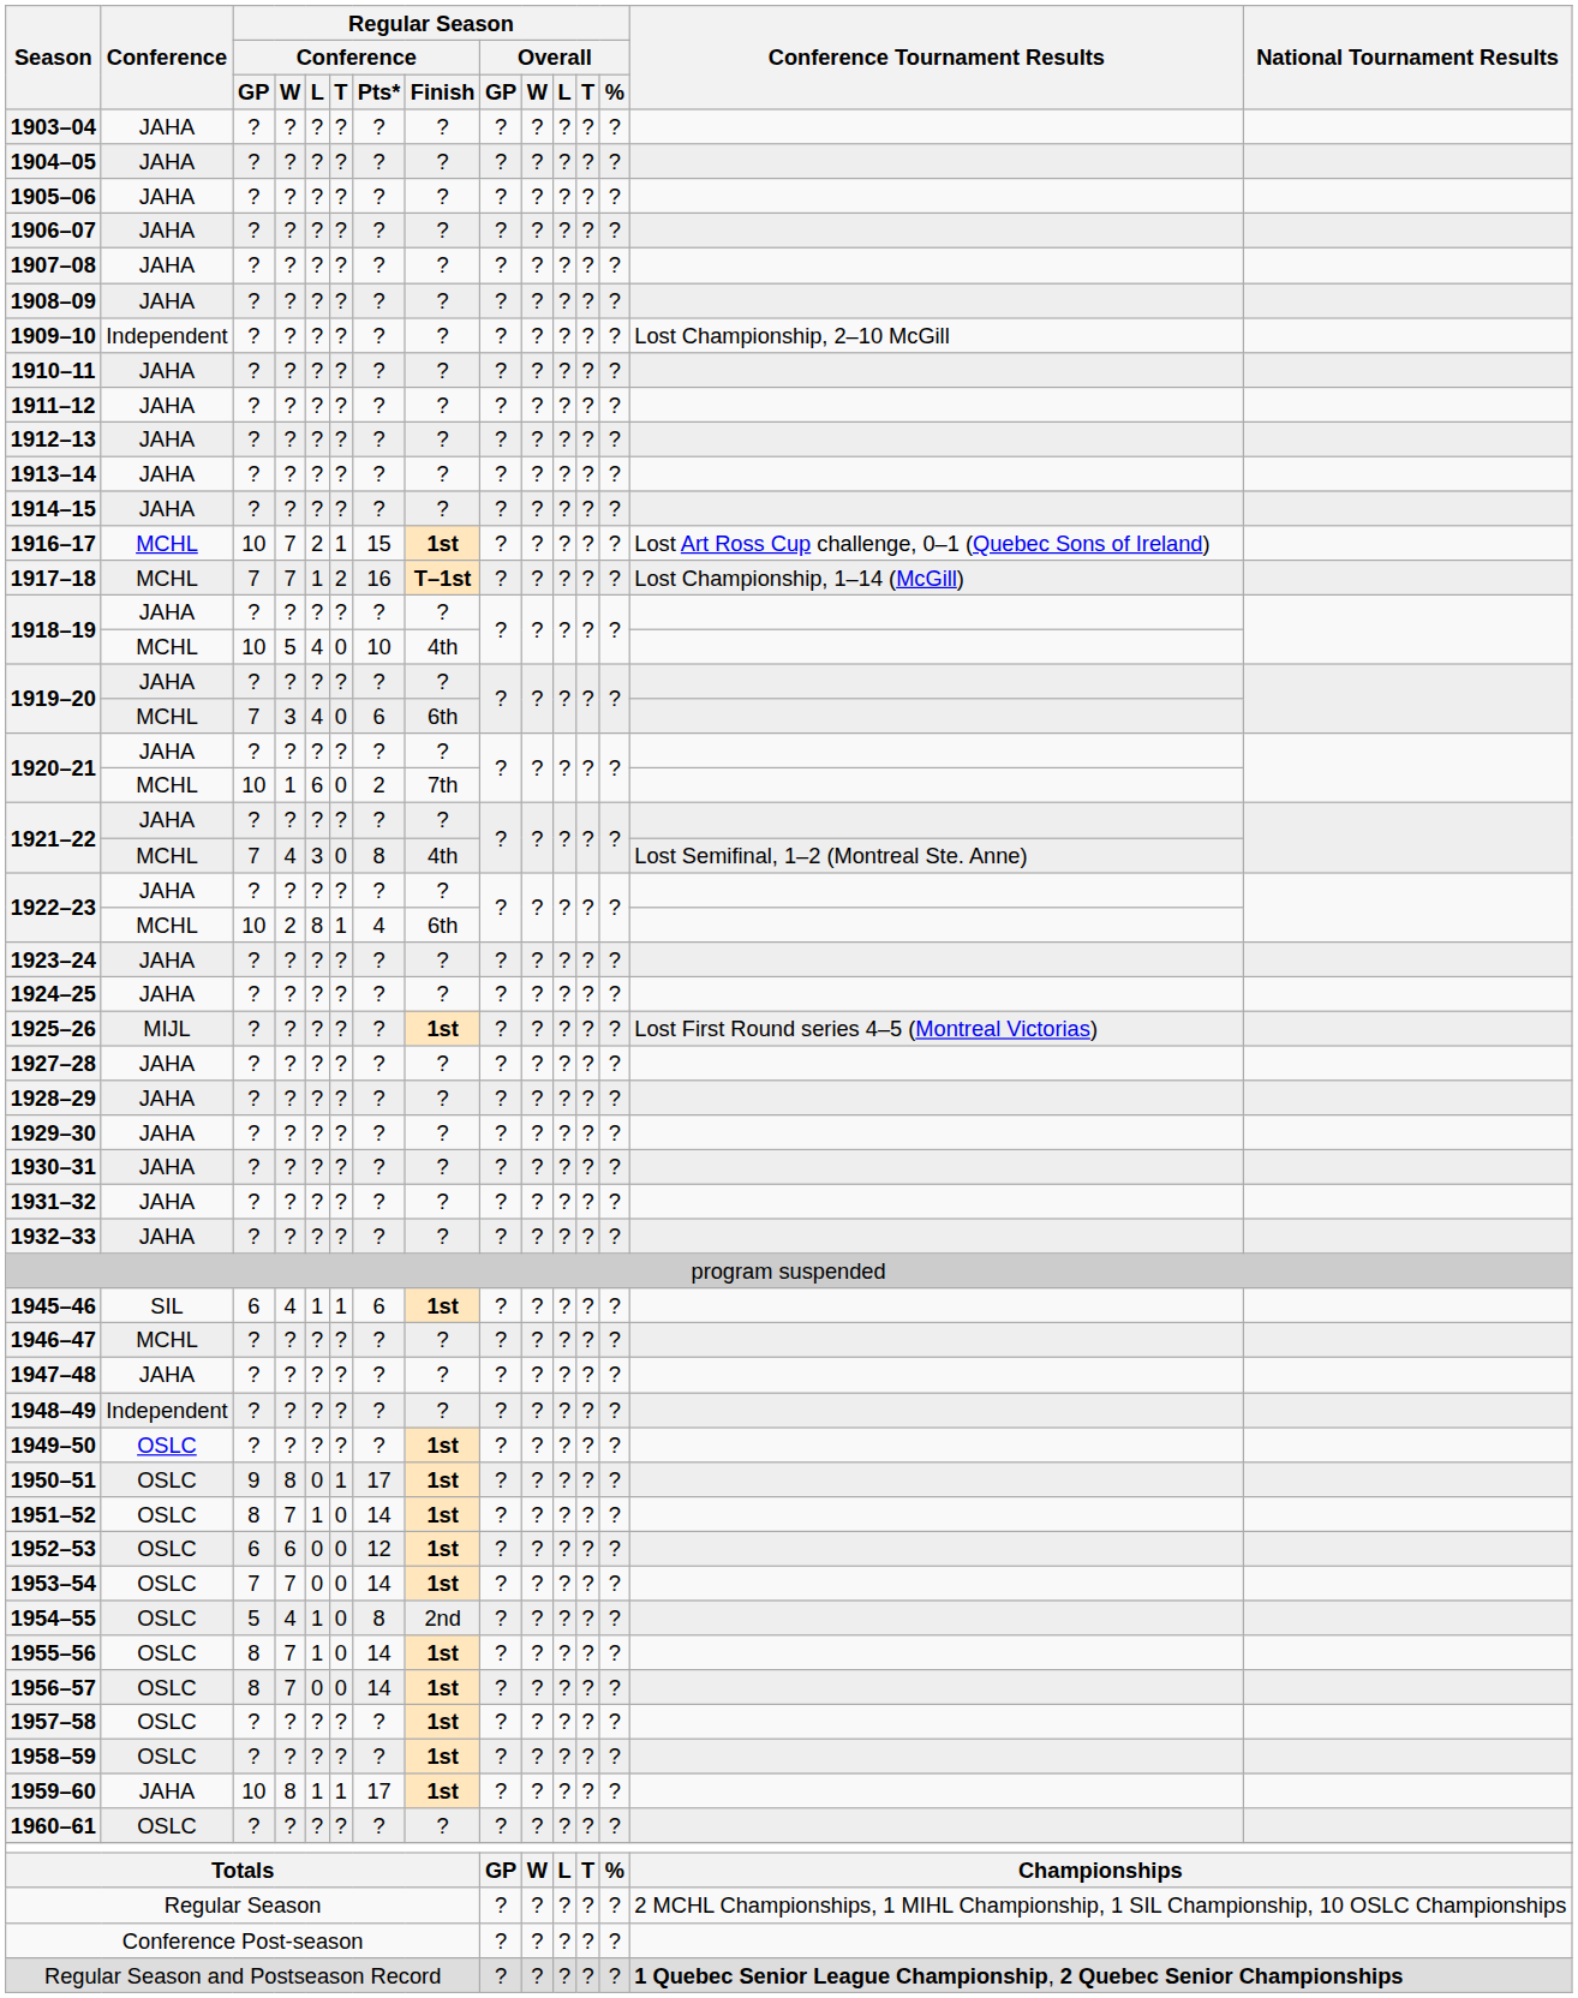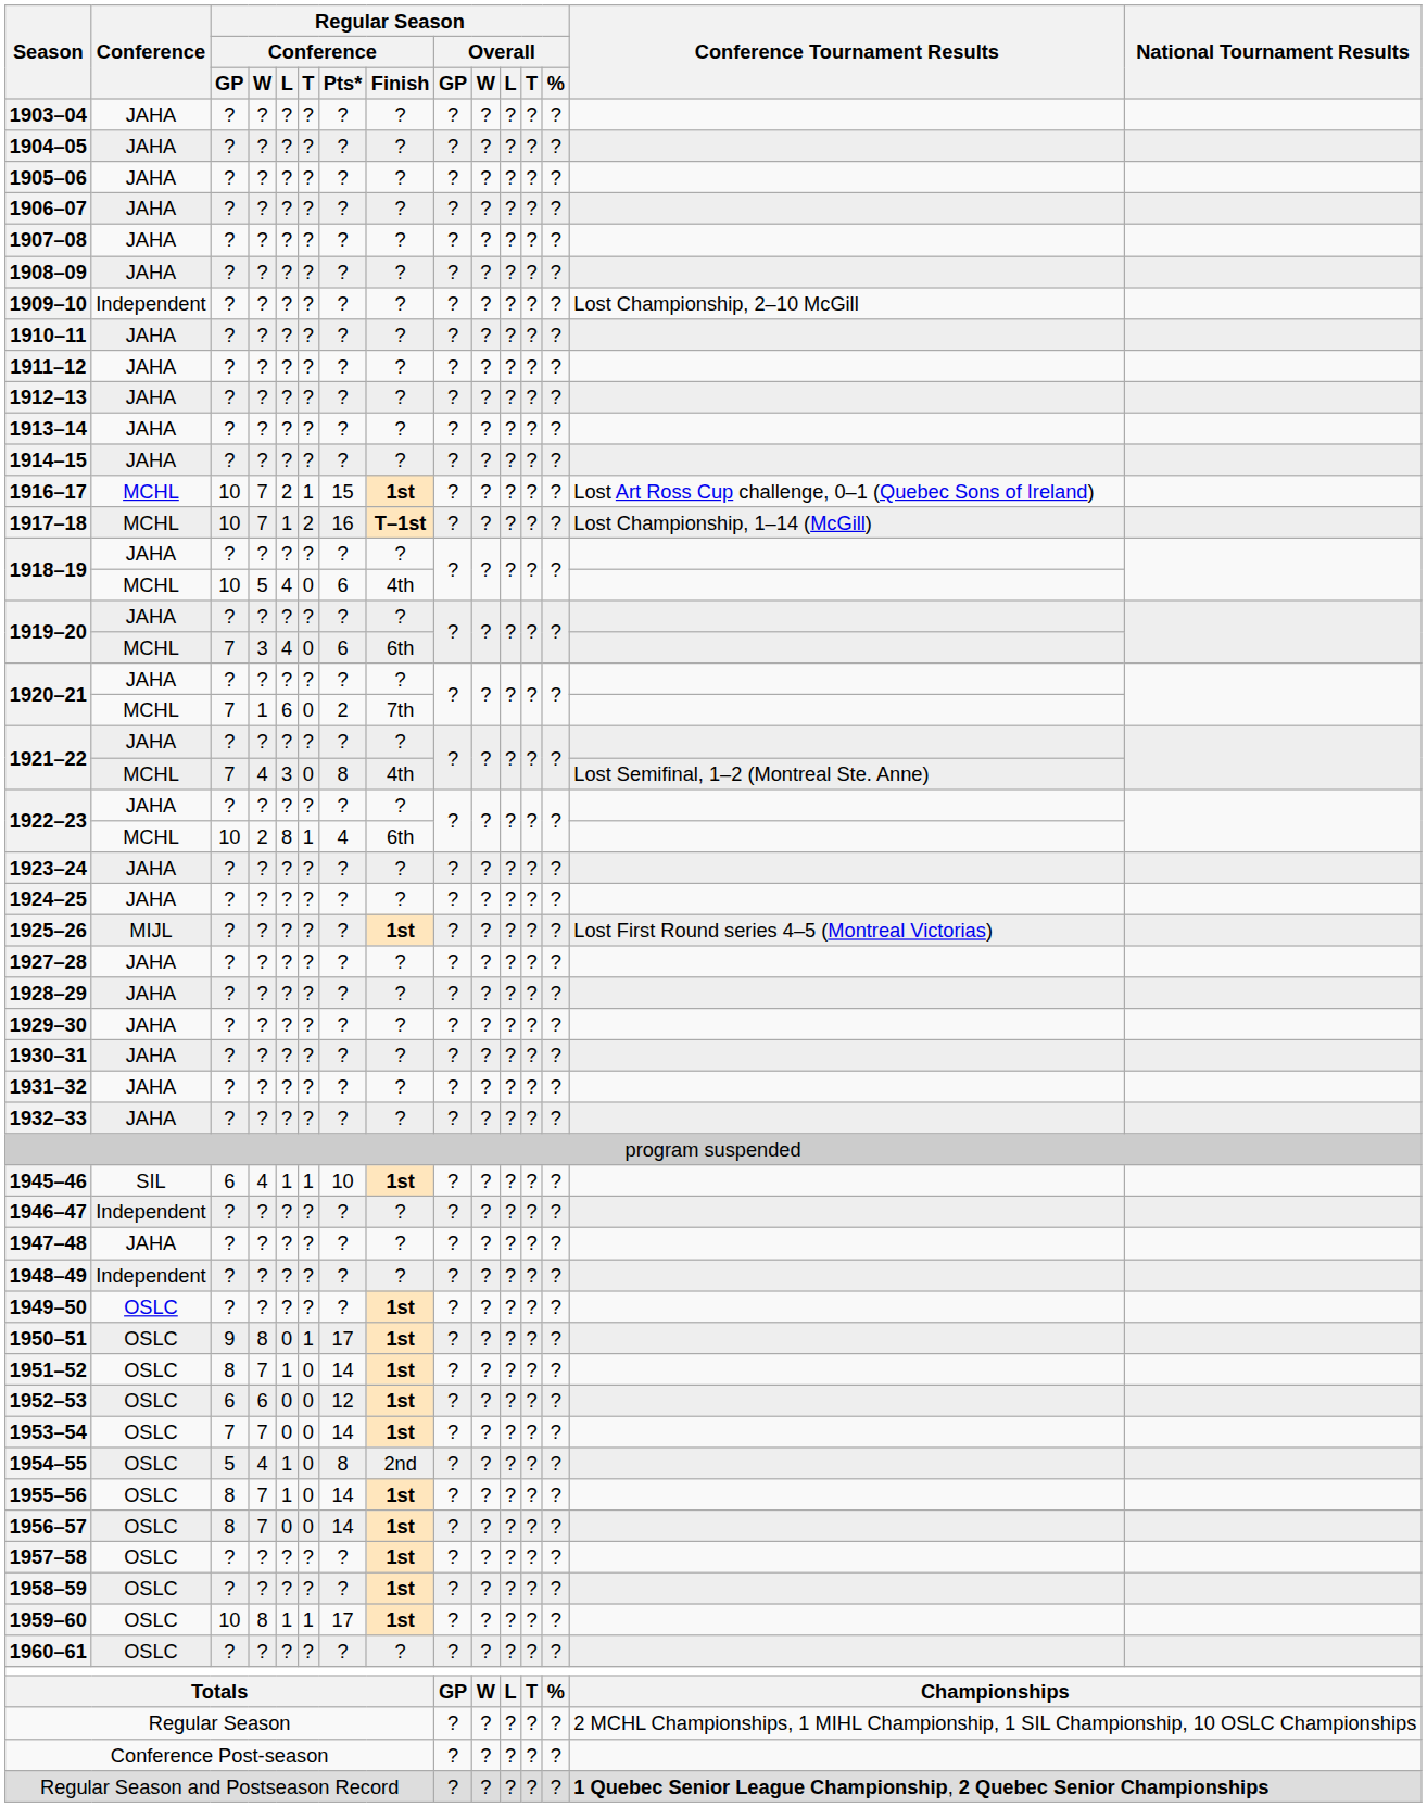1917–18 | Regular Season / Conference / GP: 7 -> 10
1918–19 / 5 | Regular Season / Conference / Pts*: 10 -> 6
1920–21 / 1 | Regular Season / Conference / GP: 10 -> 7
1945–46 | Regular Season / Conference / Pts*: 6 -> 10
1946–47 | Conference: MCHL -> Independent
1959–60 | Conference: JAHA -> OSLC
